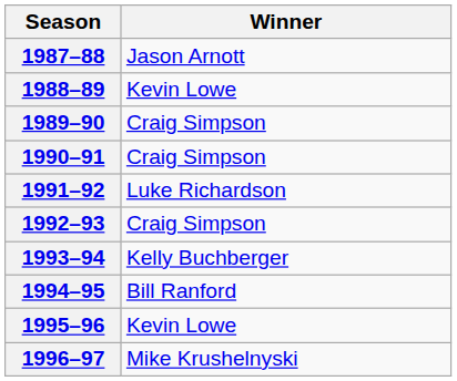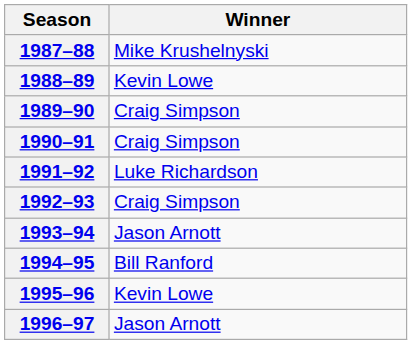1987–88 | Winner: Jason Arnott -> Mike Krushelnyski
1993–94 | Winner: Kelly Buchberger -> Jason Arnott
1996–97 | Winner: Mike Krushelnyski -> Jason Arnott
